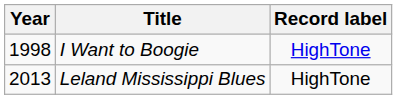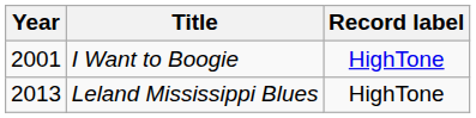I Want to Boogie | Year: 1998 -> 2001
